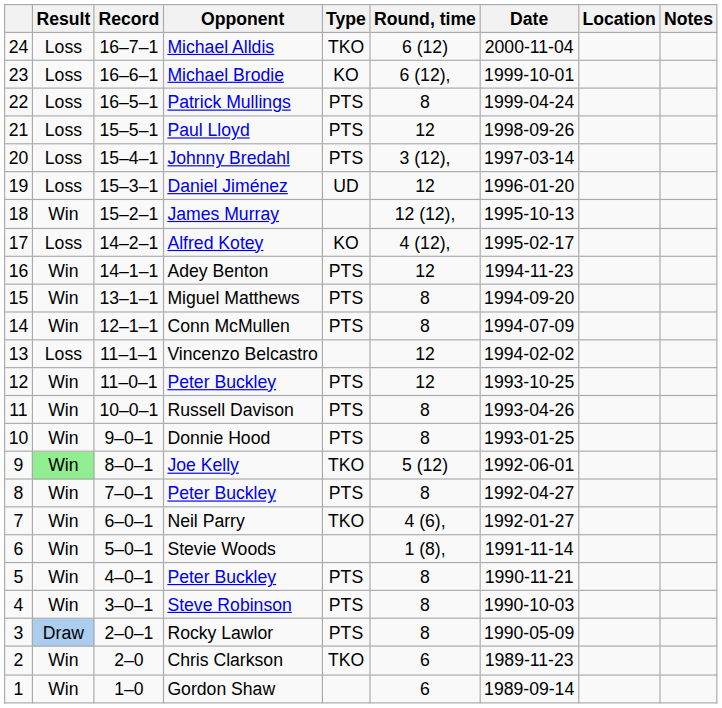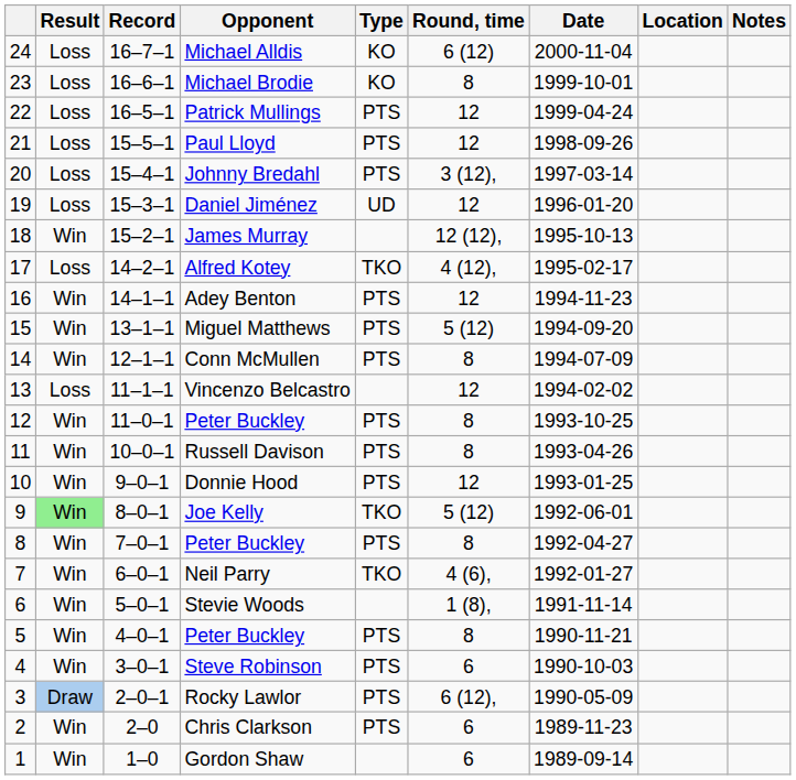Michael Alldis | Type: TKO -> KO
Michael Brodie | Round, time: 6 (12), -> 8
Patrick Mullings | Round, time: 8 -> 12
Alfred Kotey | Type: KO -> TKO
Miguel Matthews | Round, time: 8 -> 5 (12)
12 / Peter Buckley | Round, time: 12 -> 8
Donnie Hood | Round, time: 8 -> 12
Steve Robinson | Round, time: 8 -> 6
Rocky Lawlor | Round, time: 8 -> 6 (12),
Chris Clarkson | Type: TKO -> PTS
